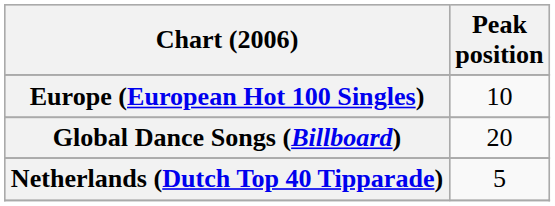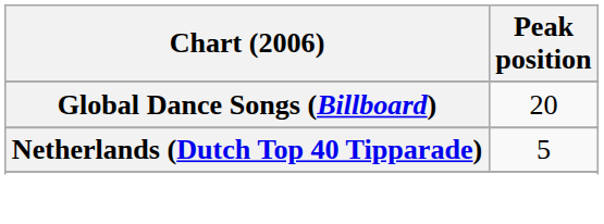- row: Europe (European Hot 100 Singles) | 10
